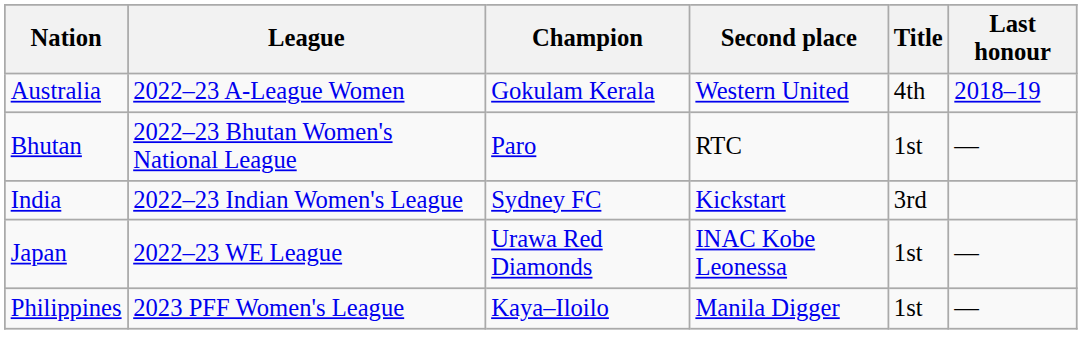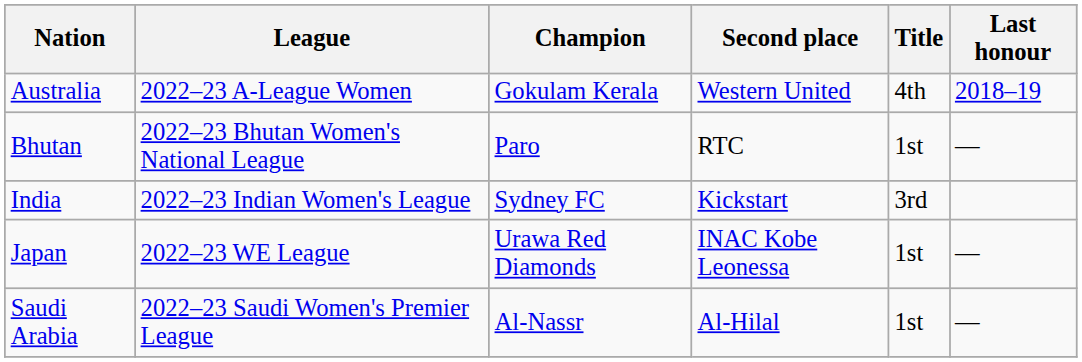- row: Philippines | 2023 PFF Women's League | Kaya–Iloilo | Manila Digger | 1st | —
+ row: Saudi Arabia | 2022–23 Saudi Women's Premier League | Al-Nassr | Al-Hilal | 1st | —
